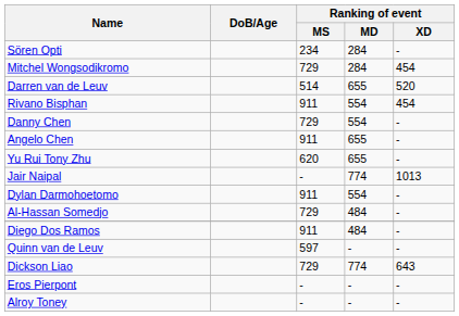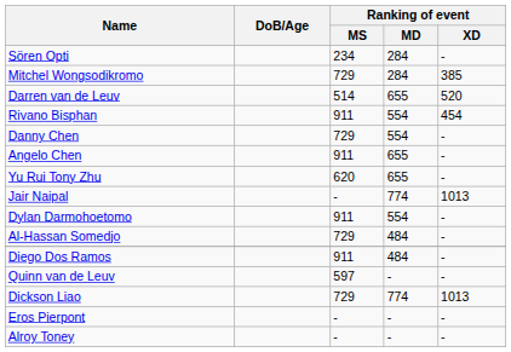Mitchel Wongsodikromo | Ranking of event / XD: 454 -> 385
Dickson Liao | Ranking of event / XD: 643 -> 1013
